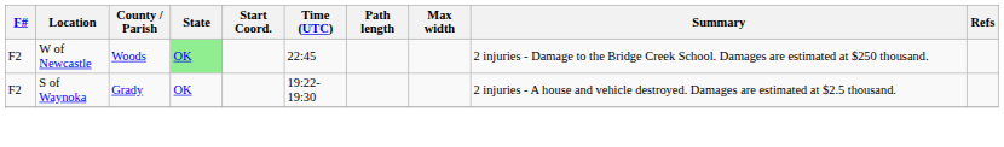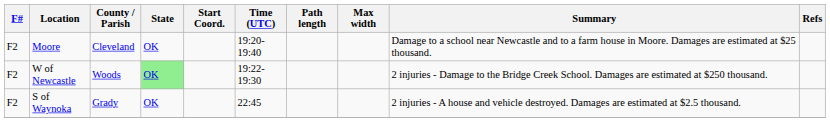+ row: F2 | Moore | Cleveland | OK | 19:20-19:40 | Damage to a school near Newcastle and to a farm house in Moore. Damages are estimated at $25 thousand.
W of Newcastle | Time (UTC): 22:45 -> 19:22-19:30
S of Waynoka | Time (UTC): 19:22-19:30 -> 22:45
